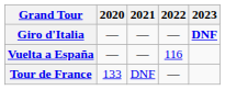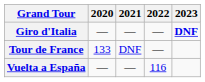rows swapped: Tour de France <-> Vuelta a España
